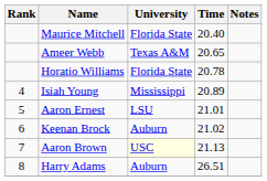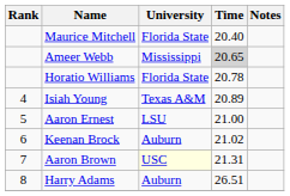Ameer Webb | University: Texas A&M -> Mississippi
Ameer Webb | Time: no background -> lightgrey background
Isiah Young | University: Mississippi -> Texas A&M
Aaron Ernest | Time: 21.01 -> 21.00
Aaron Brown | Time: 21.13 -> 21.31
